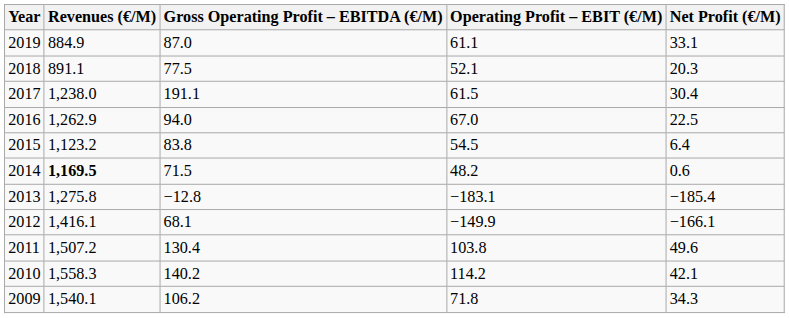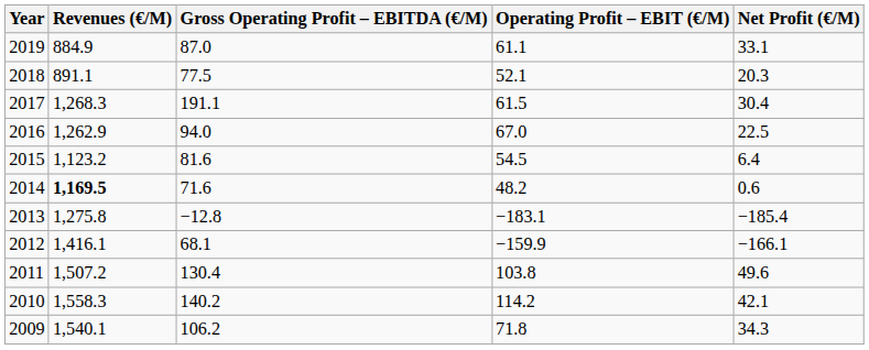2017 | Revenues (€/M): 1,238.0 -> 1,268.3
2015 | Gross Operating Profit – EBITDA (€/M): 83.8 -> 81.6
2014 | Gross Operating Profit – EBITDA (€/M): 71.5 -> 71.6
2012 | Operating Profit – EBIT (€/M): −149.9 -> −159.9
